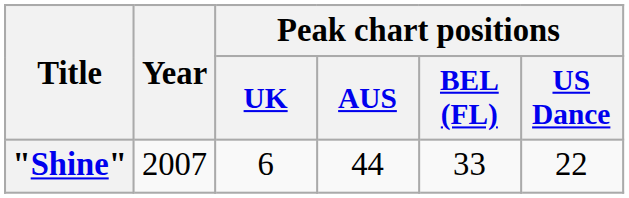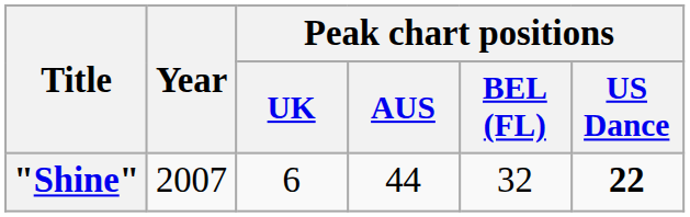"Shine" | Peak chart positions / BEL (FL): 33 -> 32
"Shine" | Peak chart positions / US Dance: normal -> bold
